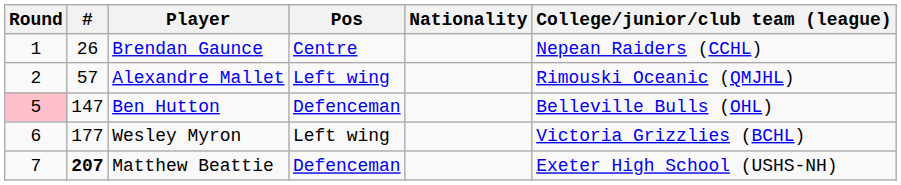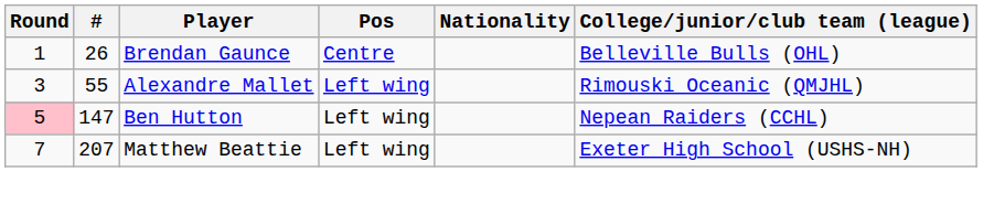Brendan Gaunce | College/junior/club team (league): Nepean Raiders (CCHL) -> Belleville Bulls (OHL)
Alexandre Mallet | Round: 2 -> 3
Alexandre Mallet | #: 57 -> 55
Ben Hutton | Pos: Defenceman -> Left wing
Ben Hutton | College/junior/club team (league): Belleville Bulls (OHL) -> Nepean Raiders (CCHL)
- row: 6 | 177 | Wesley Myron | Left wing | Victoria Grizzlies (BCHL)
Matthew Beattie | #: bold -> normal
Matthew Beattie | Pos: Defenceman -> Left wing
